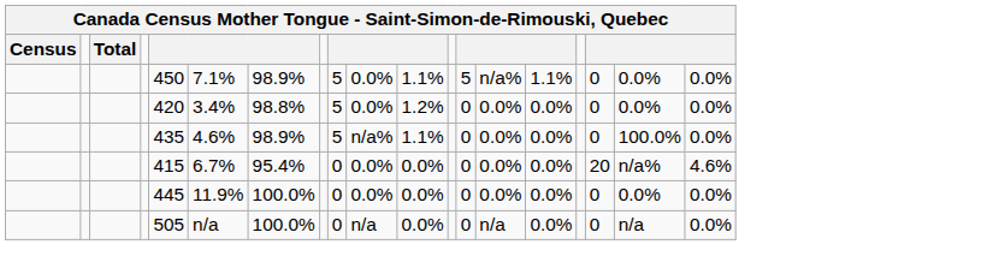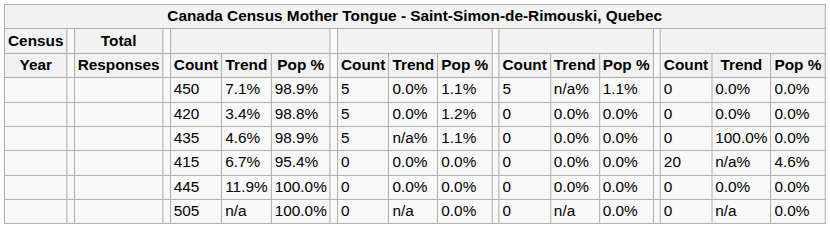+ row: Year | Responses | Count | Trend | Pop % | Count | Trend | Pop % | Count | Trend | Pop % | Count | Trend | Pop %
